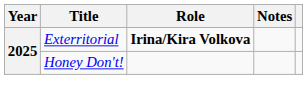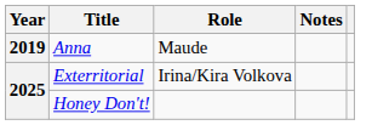+ row: 2019 | Anna | Maude
Exterritorial | Role: bold -> normal
